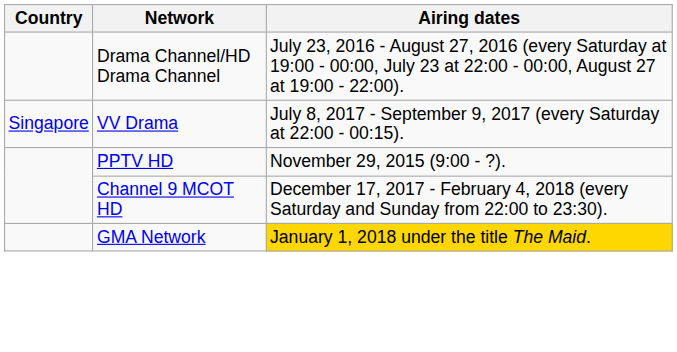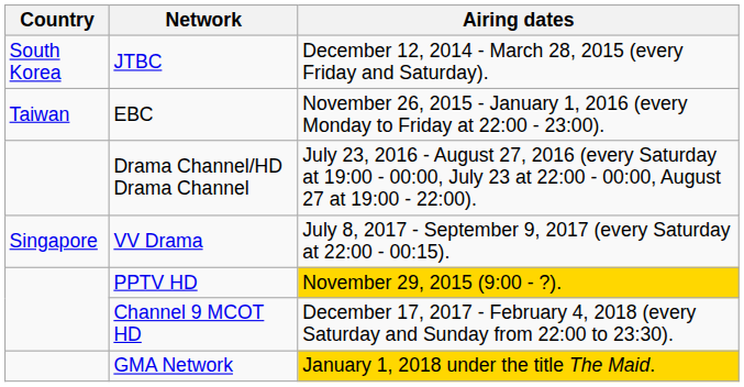+ row: South Korea | JTBC | December 12, 2014 - March 28, 2015 (every Friday and Saturday).
+ row: Taiwan | EBC | November 26, 2015 - January 1, 2016 (every Monday to Friday at 22:00 - 23:00).
PPTV HD | Airing dates: no background -> gold background
